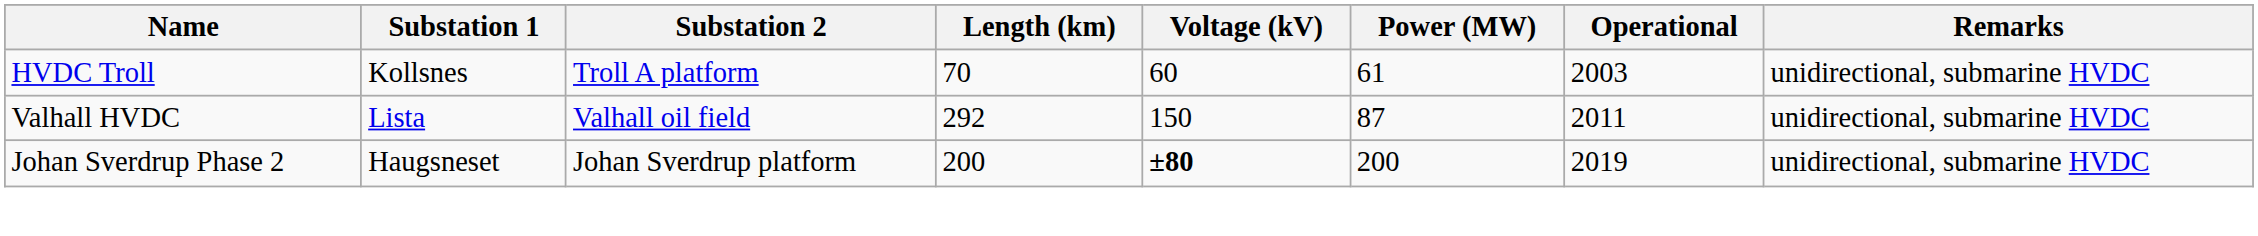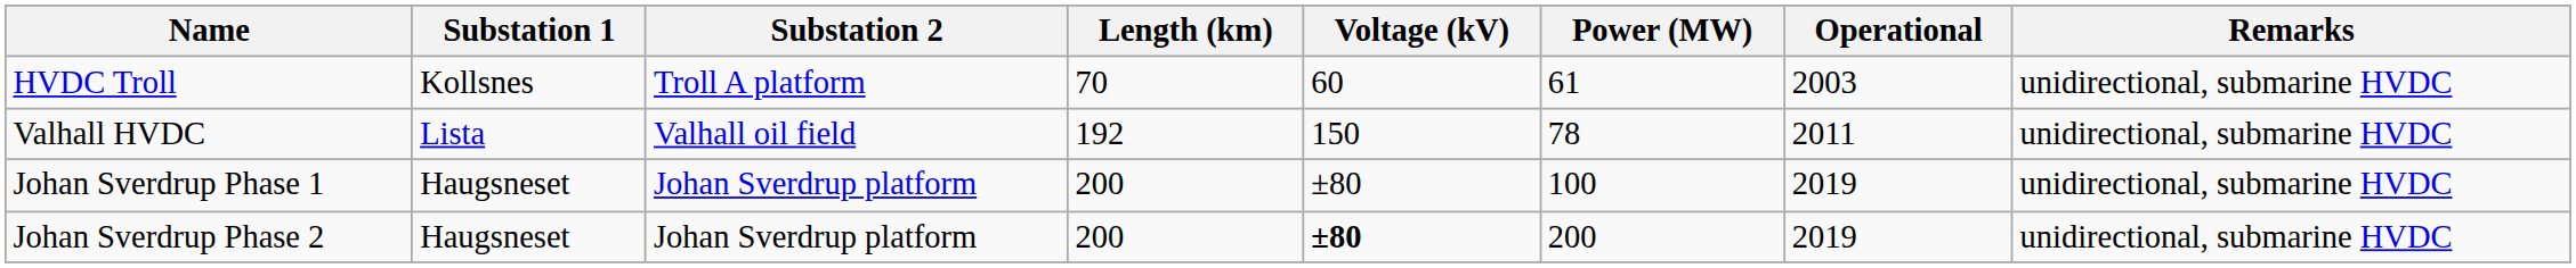Valhall HVDC | Length (km): 292 -> 192
Valhall HVDC | Power (MW): 87 -> 78
+ row: Johan Sverdrup Phase 1 | Haugsneset | Johan Sverdrup platform | 200 | ±80 | 100 | 2019 | unidirectional, submarine HVDC
